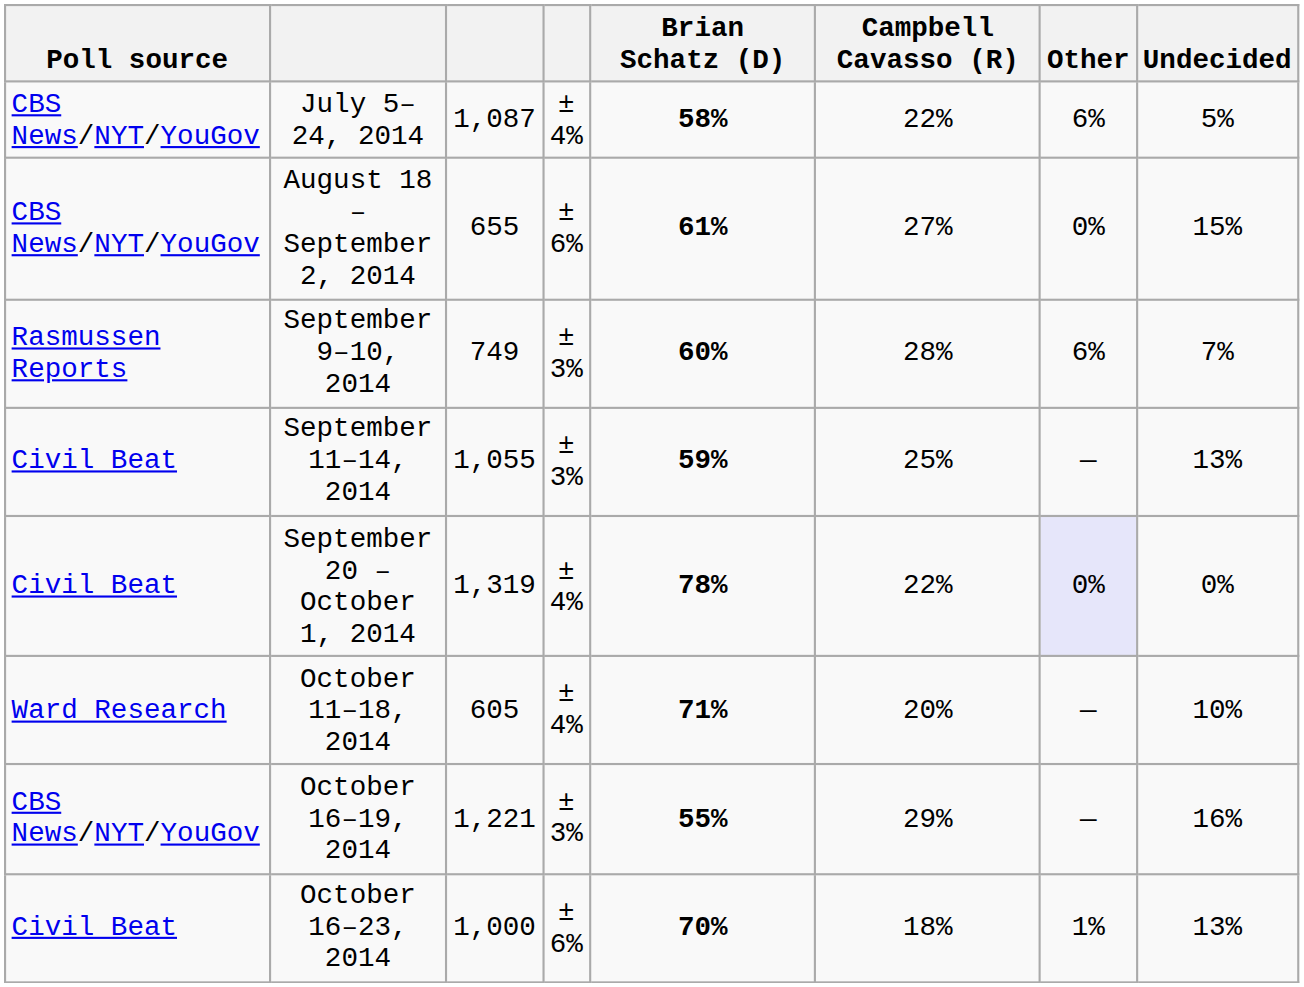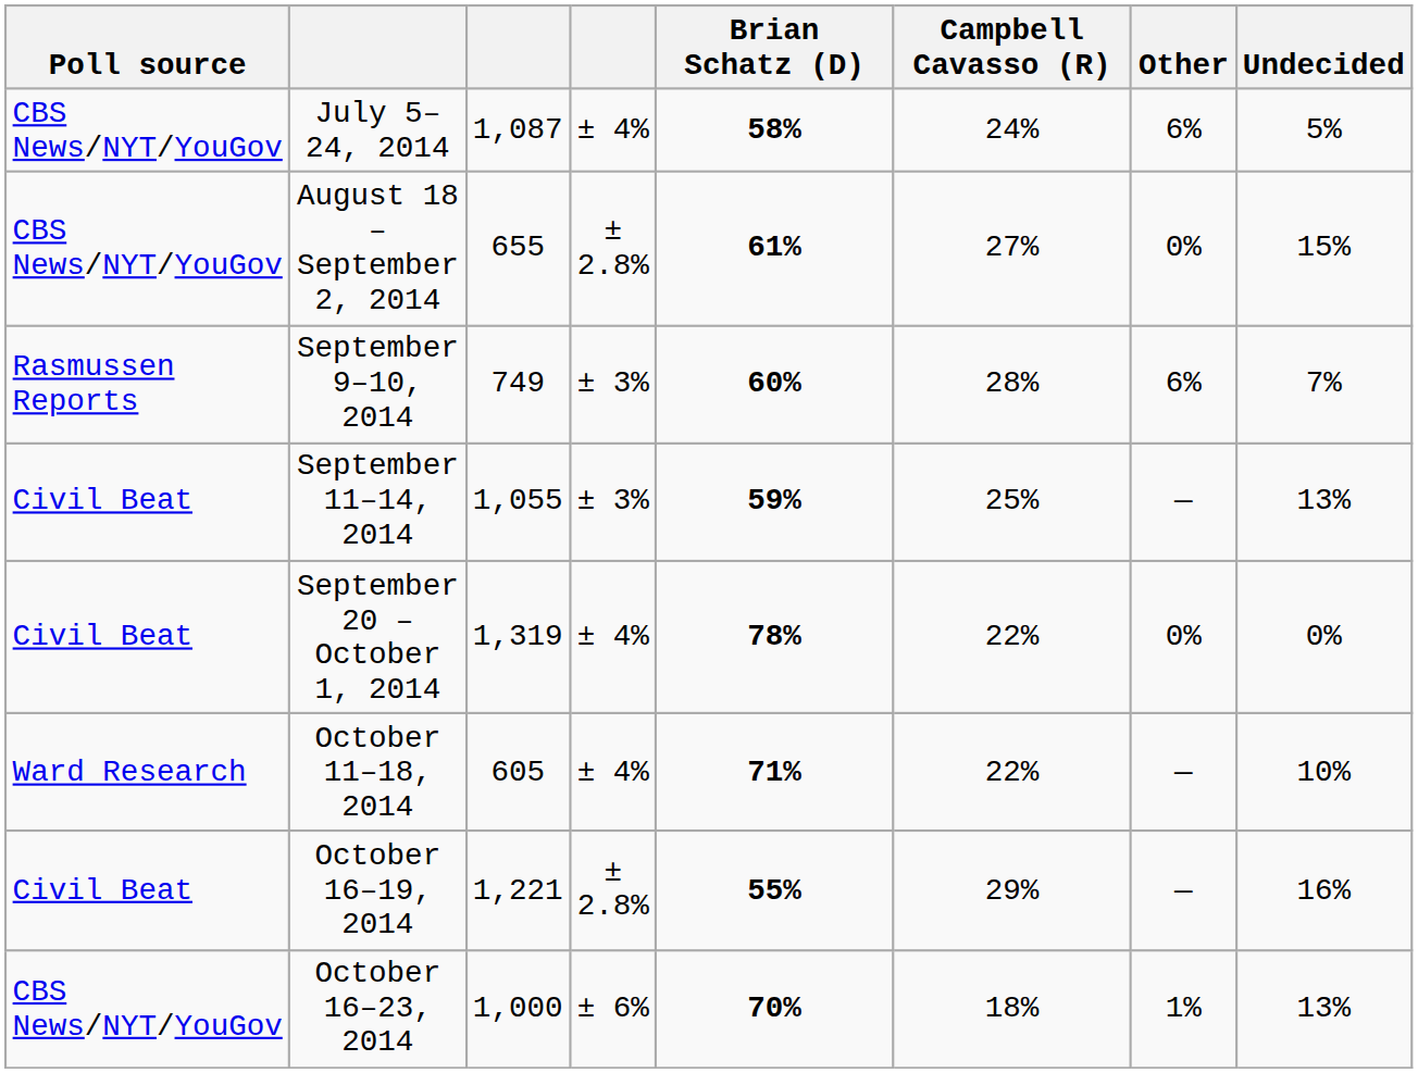July 5–24, 2014 | Campbell Cavasso (R): 22% -> 24%
August 18 – September 2, 2014 | column 4: ± 6% -> ± 2.8%
September 20 – October 1, 2014 | Other: lavender background -> no background
October 11–18, 2014 | Campbell Cavasso (R): 20% -> 22%
October 16–19, 2014 | Poll source: CBS News/NYT/YouGov -> Civil Beat
October 16–19, 2014 | column 4: ± 3% -> ± 2.8%
October 16–23, 2014 | Poll source: Civil Beat -> CBS News/NYT/YouGov
